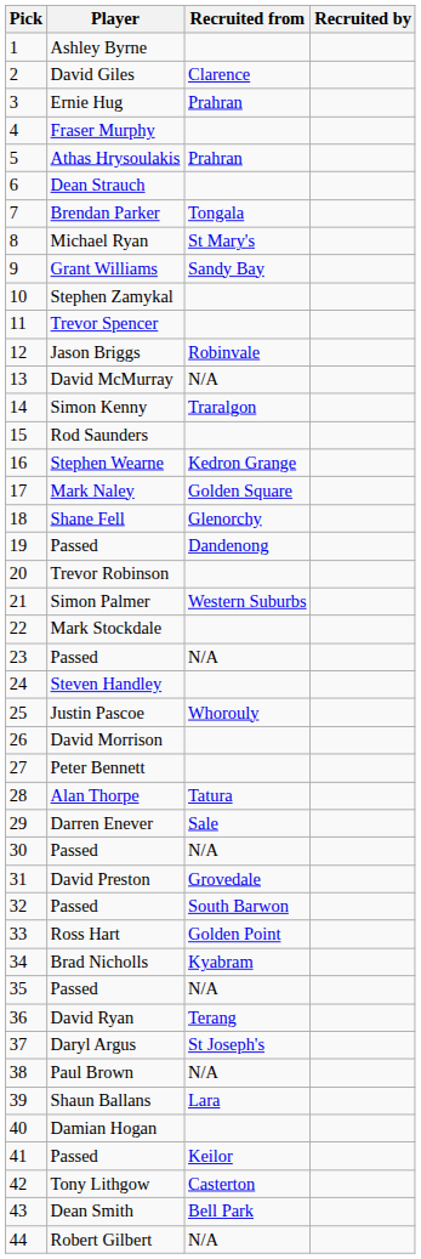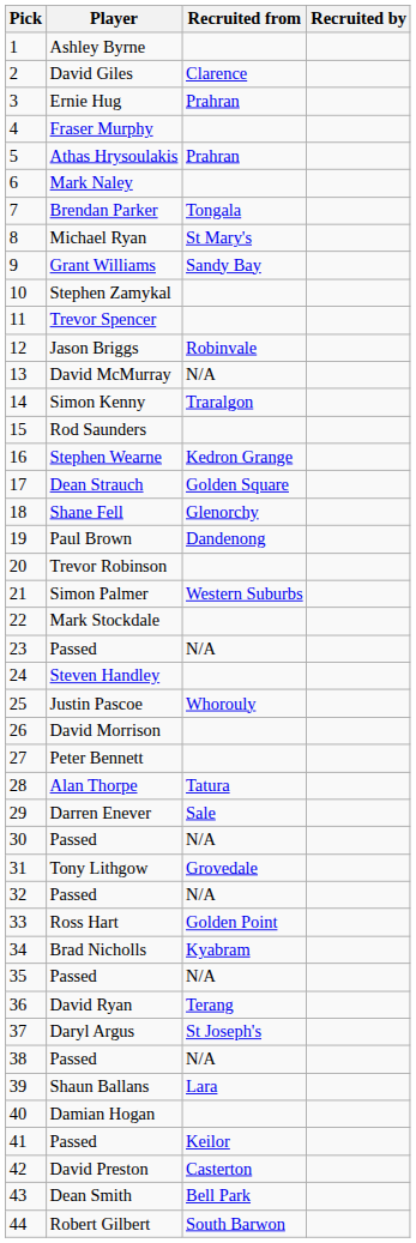6 | Player: Dean Strauch -> Mark Naley
17 | Player: Mark Naley -> Dean Strauch
19 | Player: Passed -> Paul Brown
31 | Player: David Preston -> Tony Lithgow
32 | Recruited from: South Barwon -> N/A
38 | Player: Paul Brown -> Passed
42 | Player: Tony Lithgow -> David Preston
44 | Recruited from: N/A -> South Barwon
